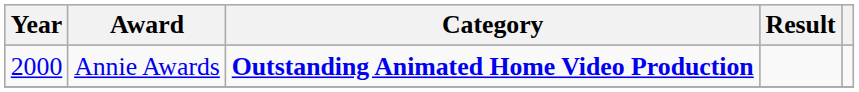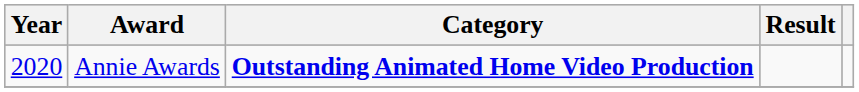Annie Awards | Year: 2000 -> 2020
